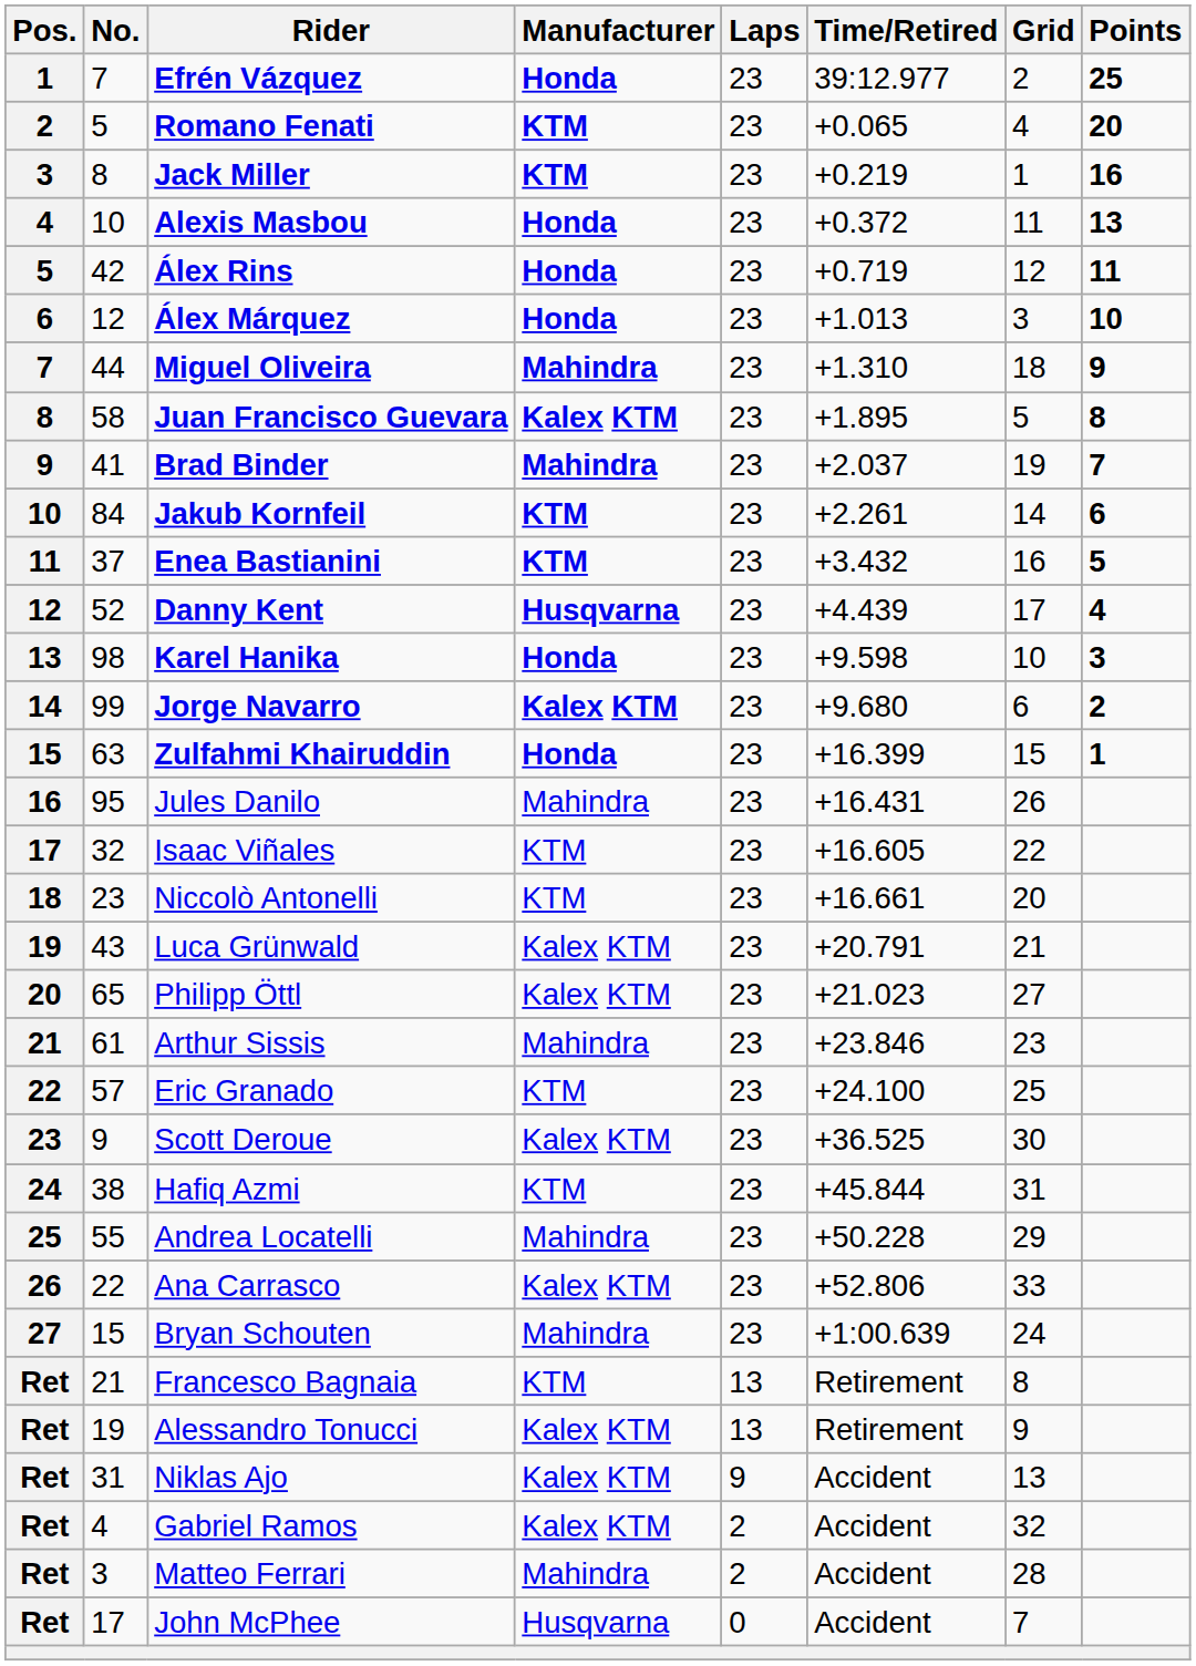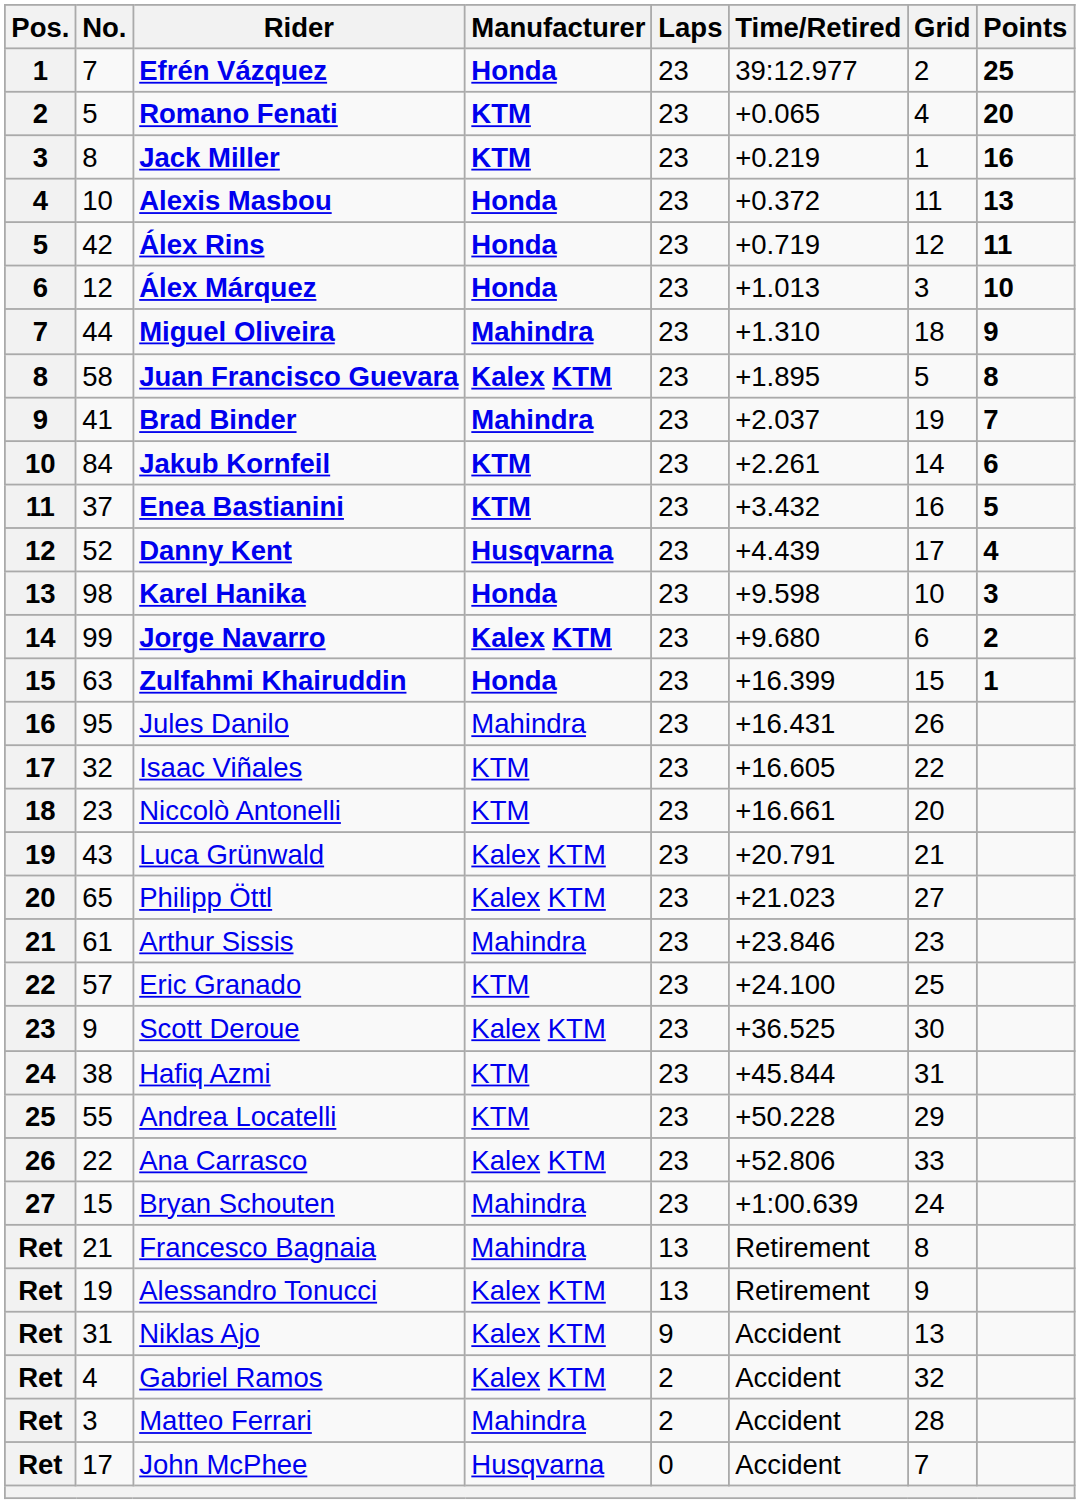Andrea Locatelli | Manufacturer: Mahindra -> KTM
Francesco Bagnaia | Manufacturer: KTM -> Mahindra
